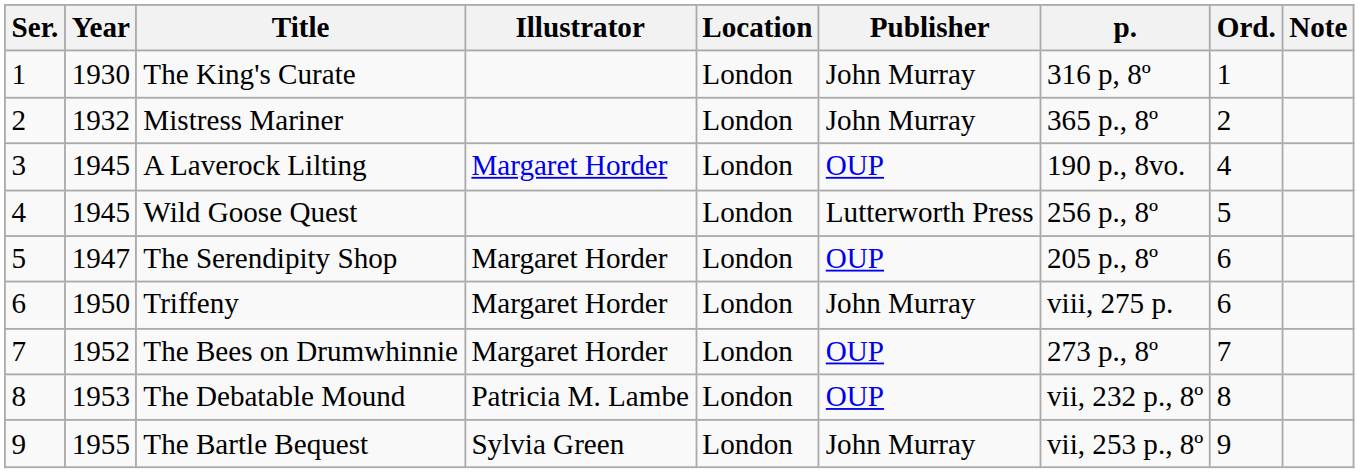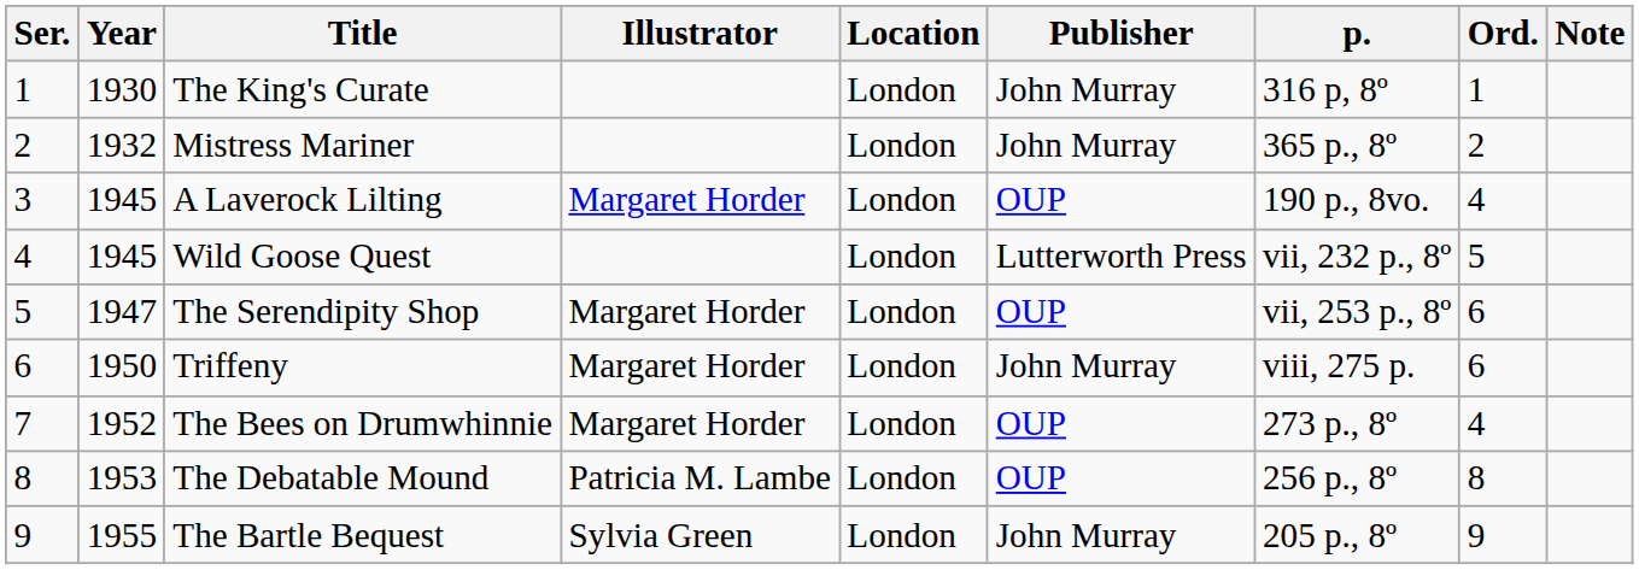Wild Goose Quest | p.: 256 p., 8º -> vii, 232 p., 8º
The Serendipity Shop | p.: 205 p., 8º -> vii, 253 p., 8º
The Bees on Drumwhinnie | Ord.: 7 -> 4
The Debatable Mound | p.: vii, 232 p., 8º -> 256 p., 8º
The Bartle Bequest | p.: vii, 253 p., 8º -> 205 p., 8º
